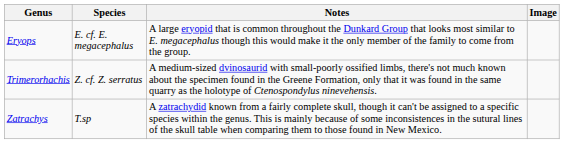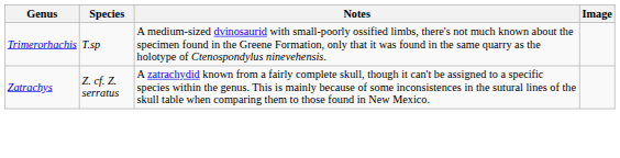- row: Eryops | E. cf. E. megacephalus | A large eryopid that is common throughout the Dunkard Group that looks most similar to E. megacephalus though this would make it the only member of the family to come from the group.
Trimerorhachis | Species: Z. cf. Z. serratus -> T.sp
Zatrachys | Species: T.sp -> Z. cf. Z. serratus
